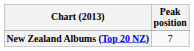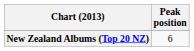New Zealand Albums (Top 20 NZ) | Peak position: 7 -> 6
